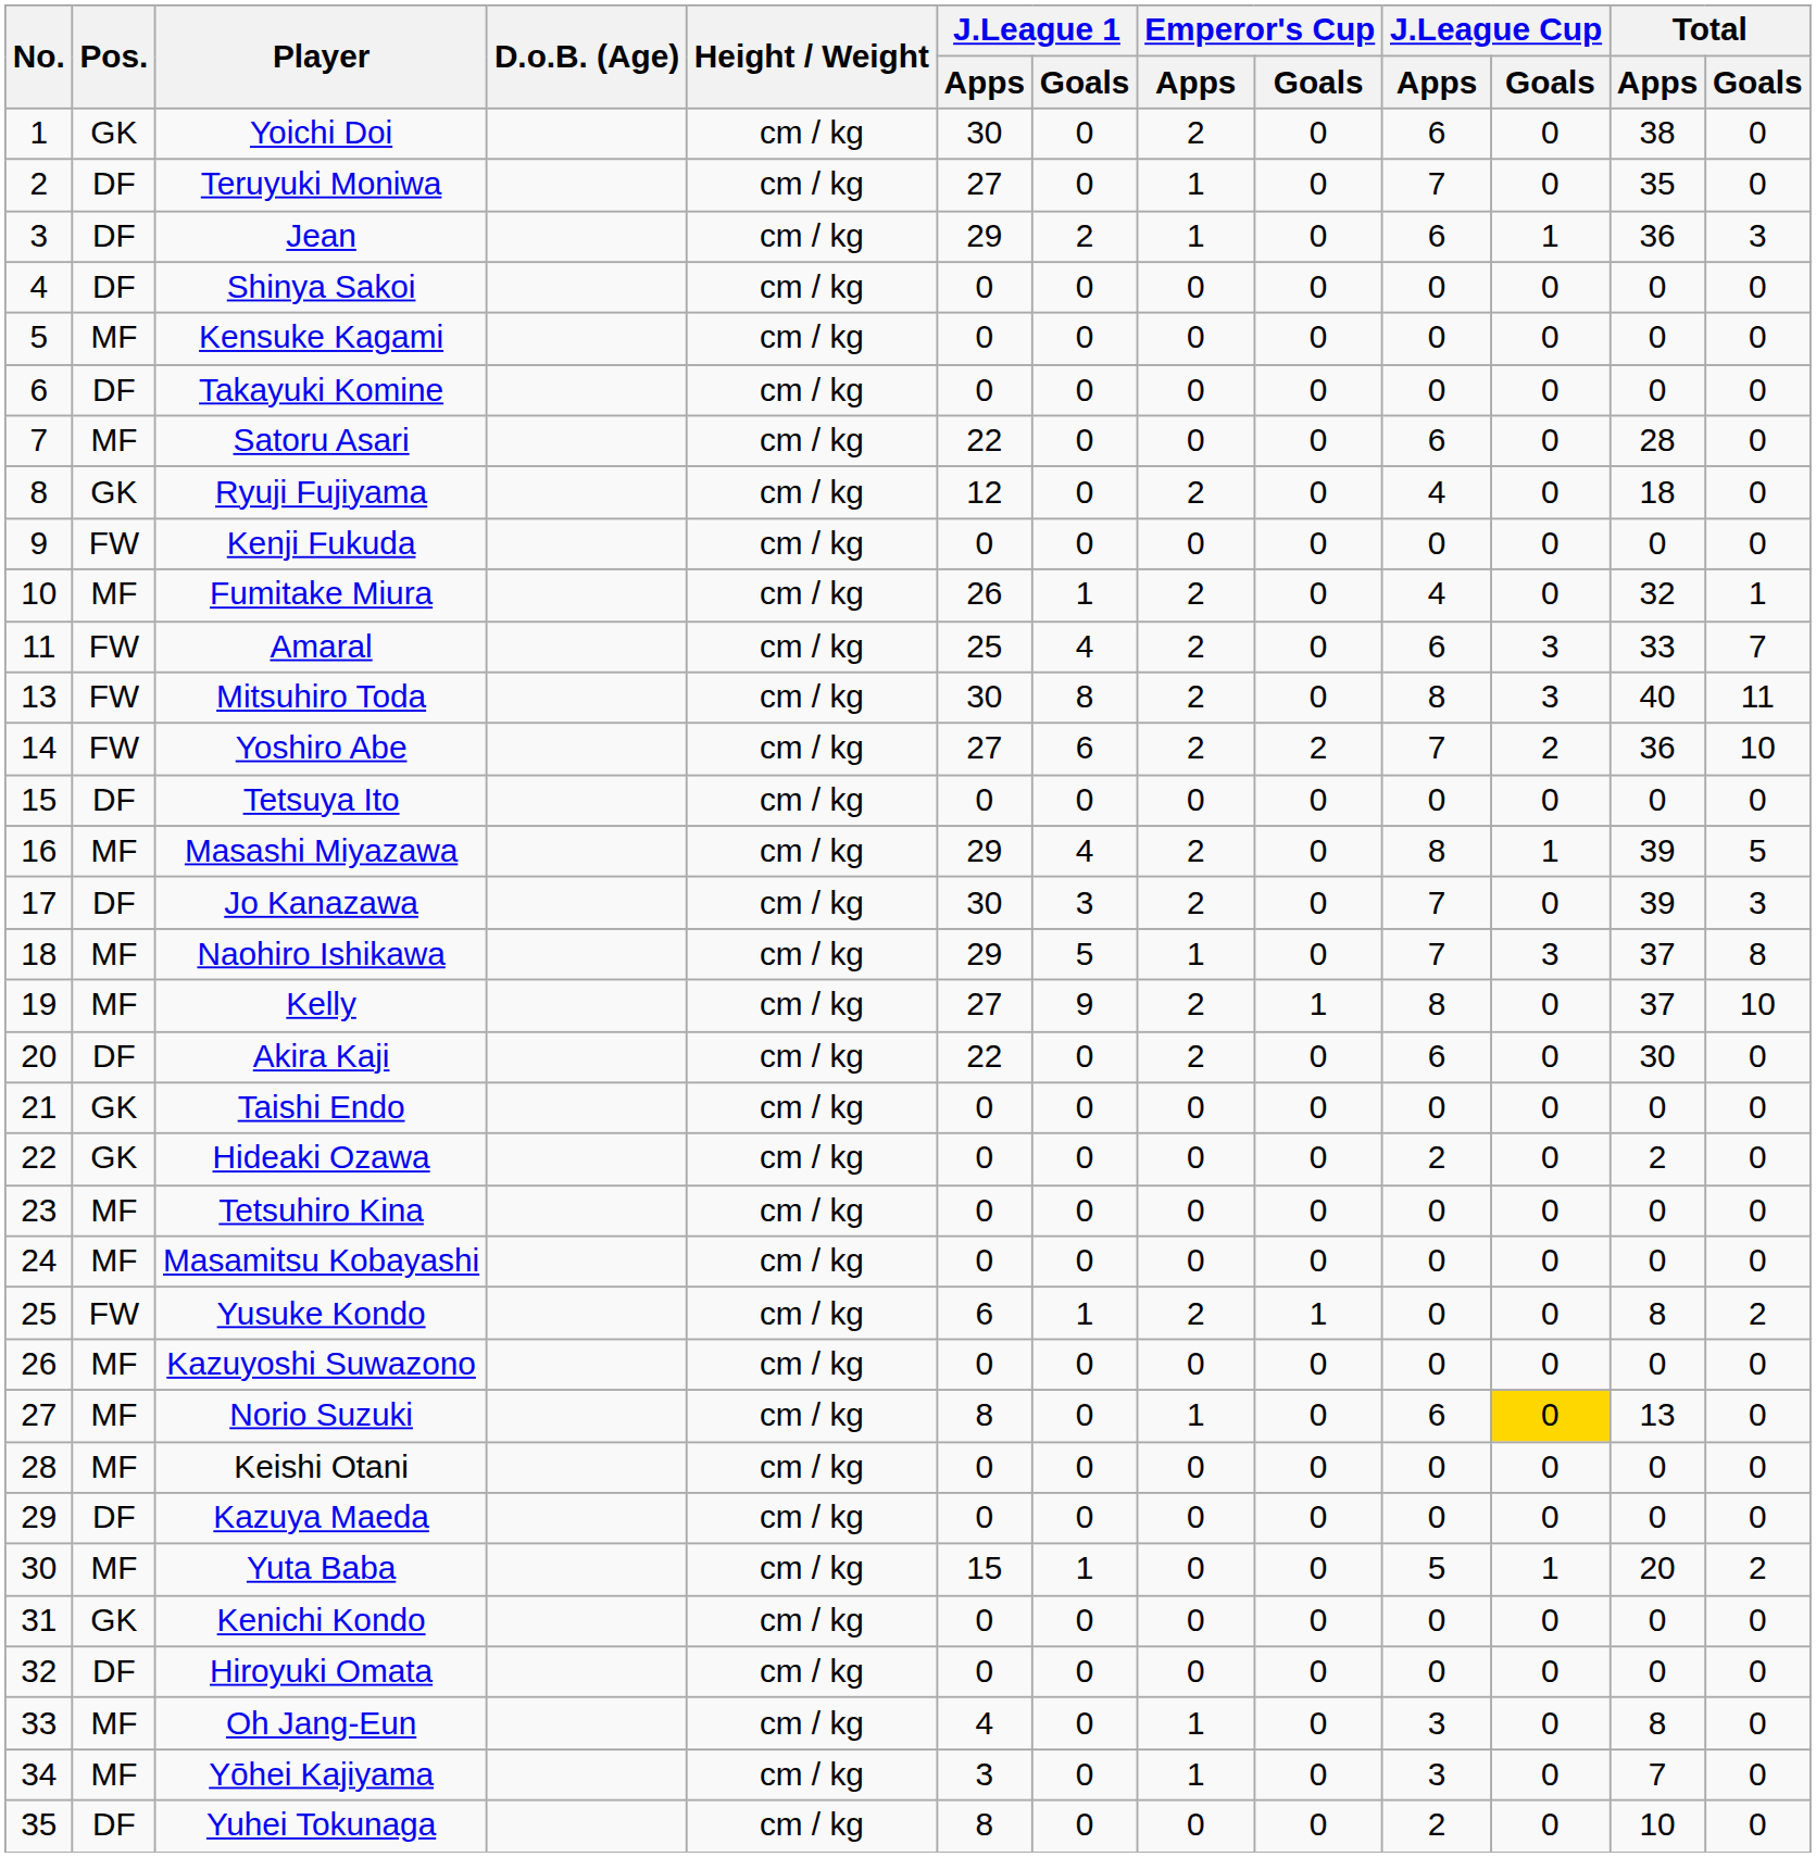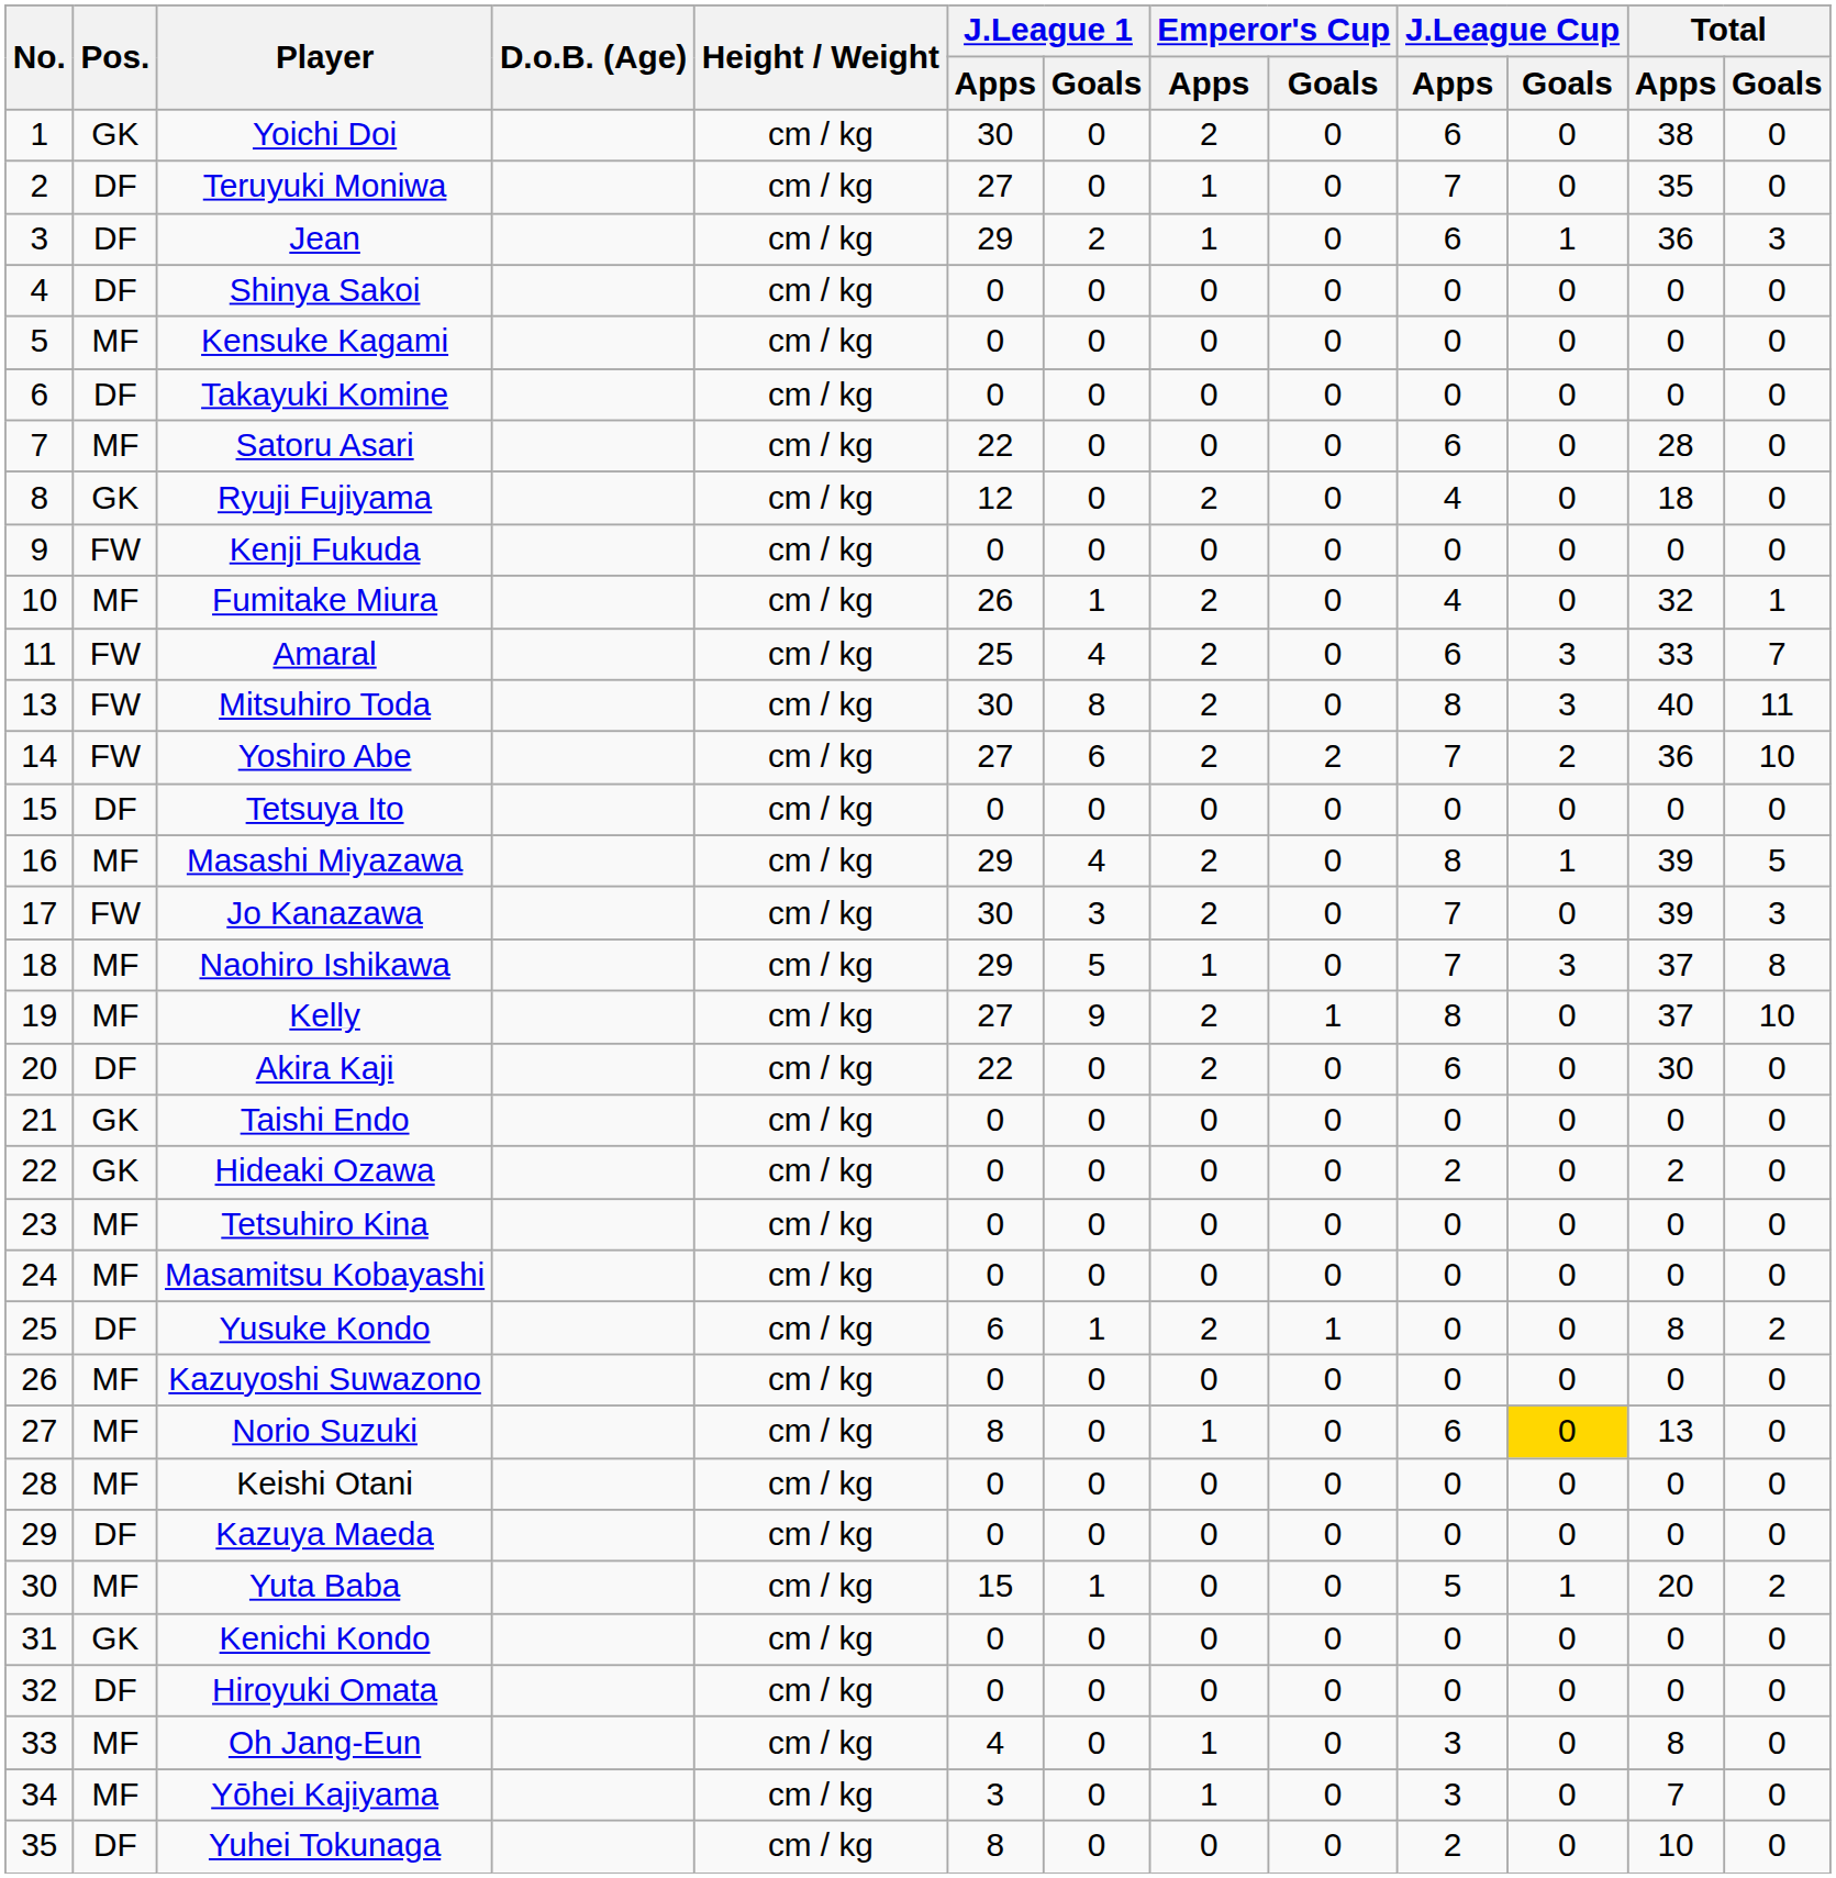Jo Kanazawa | Pos.: DF -> FW
Yusuke Kondo | Pos.: FW -> DF
